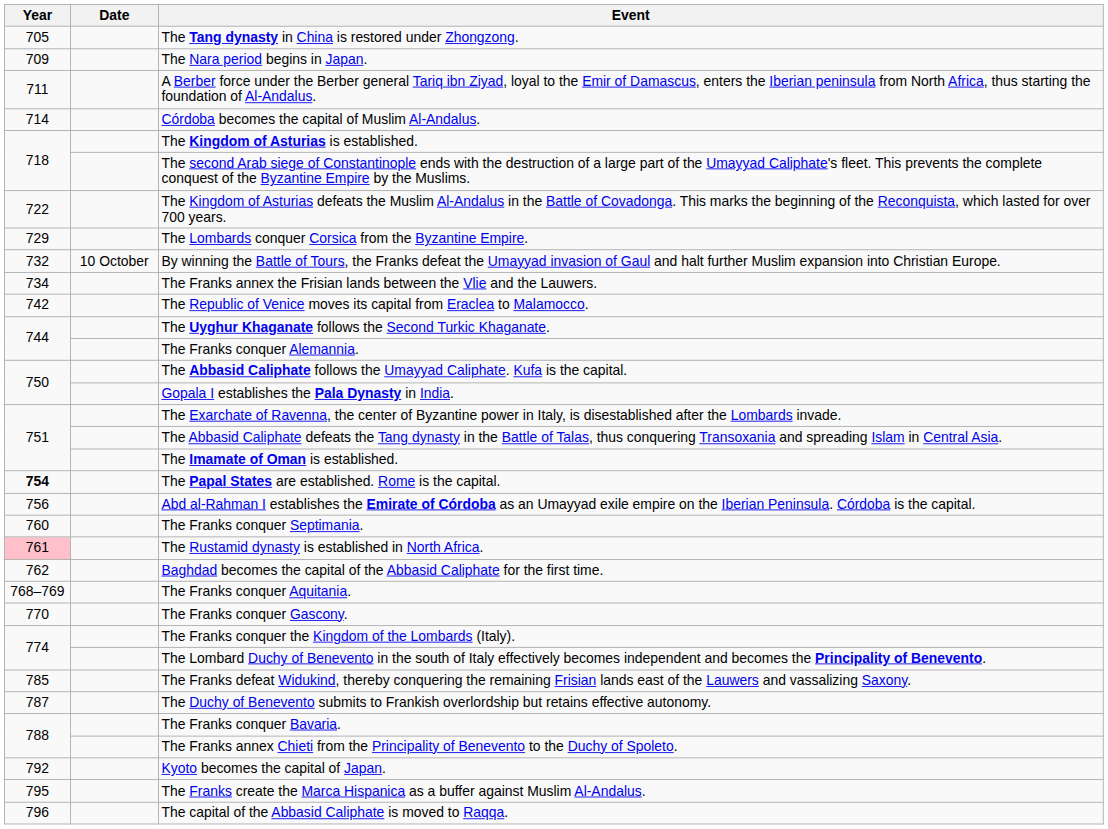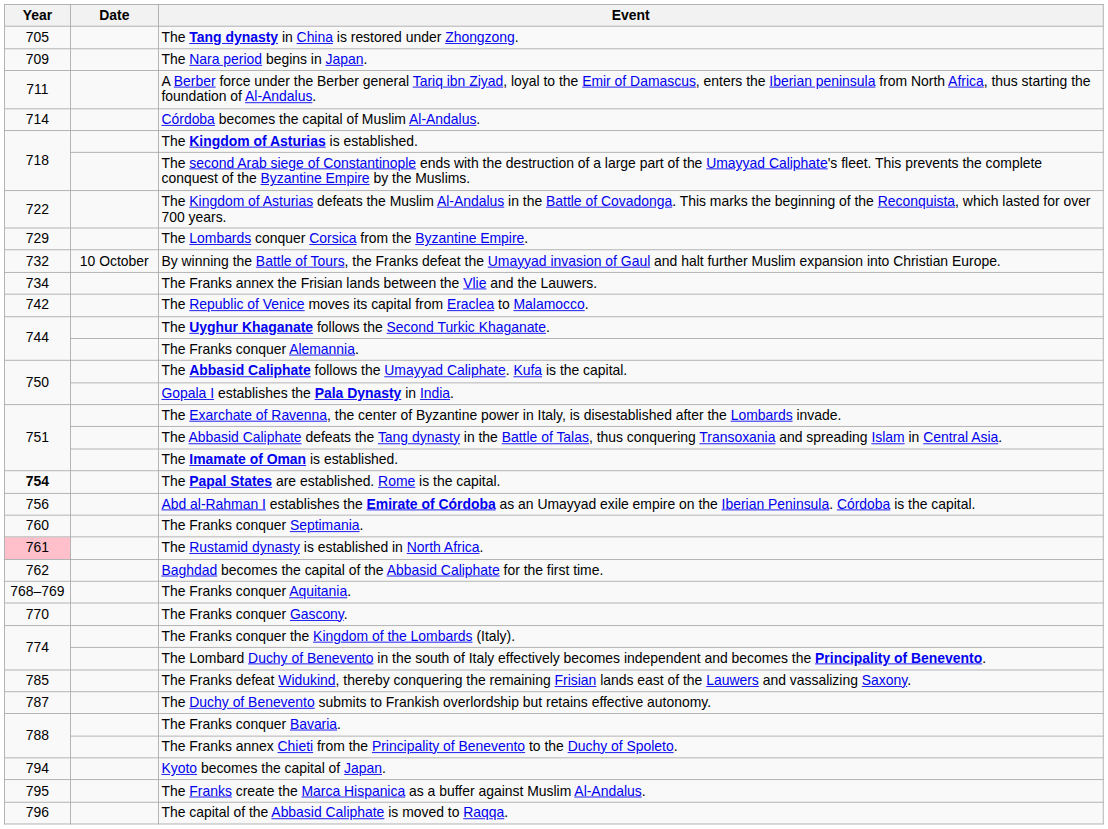Kyoto becomes the capital of Japan. | Year: 792 -> 794
